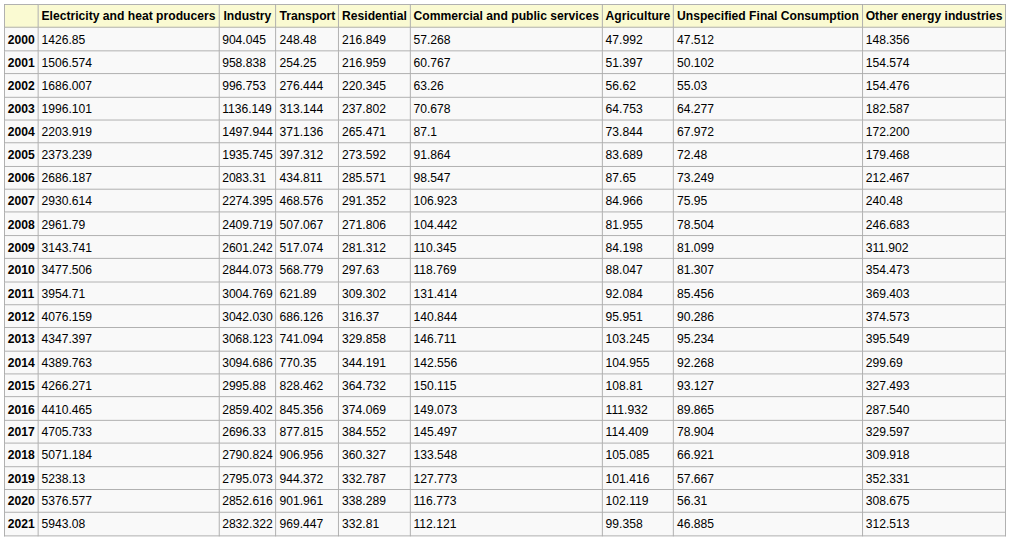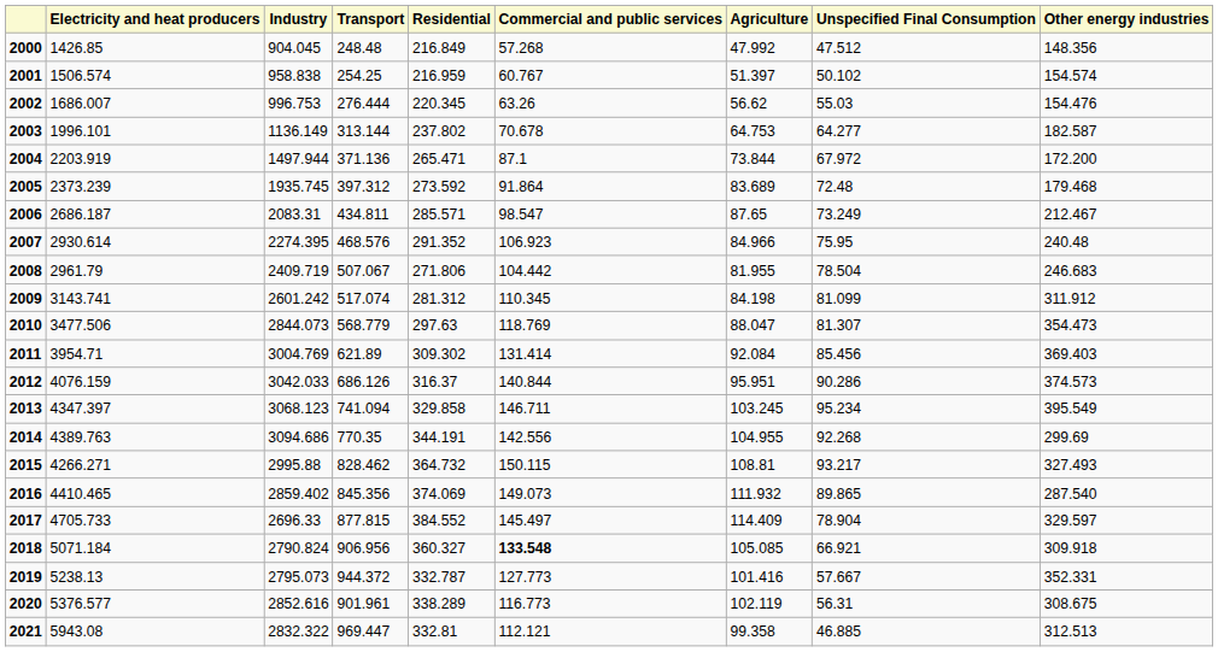2009 | column 9: 311.902 -> 311.912
2012 | column 3: 3042.030 -> 3042.033
2015 | column 8: 93.127 -> 93.217
2018 | column 6: normal -> bold
